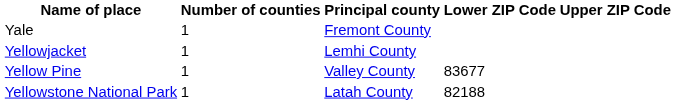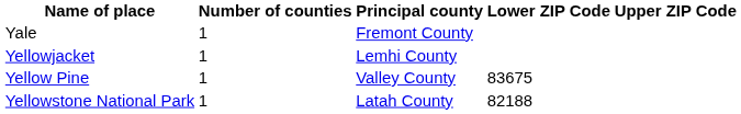Yellow Pine | Lower ZIP Code: 83677 -> 83675
